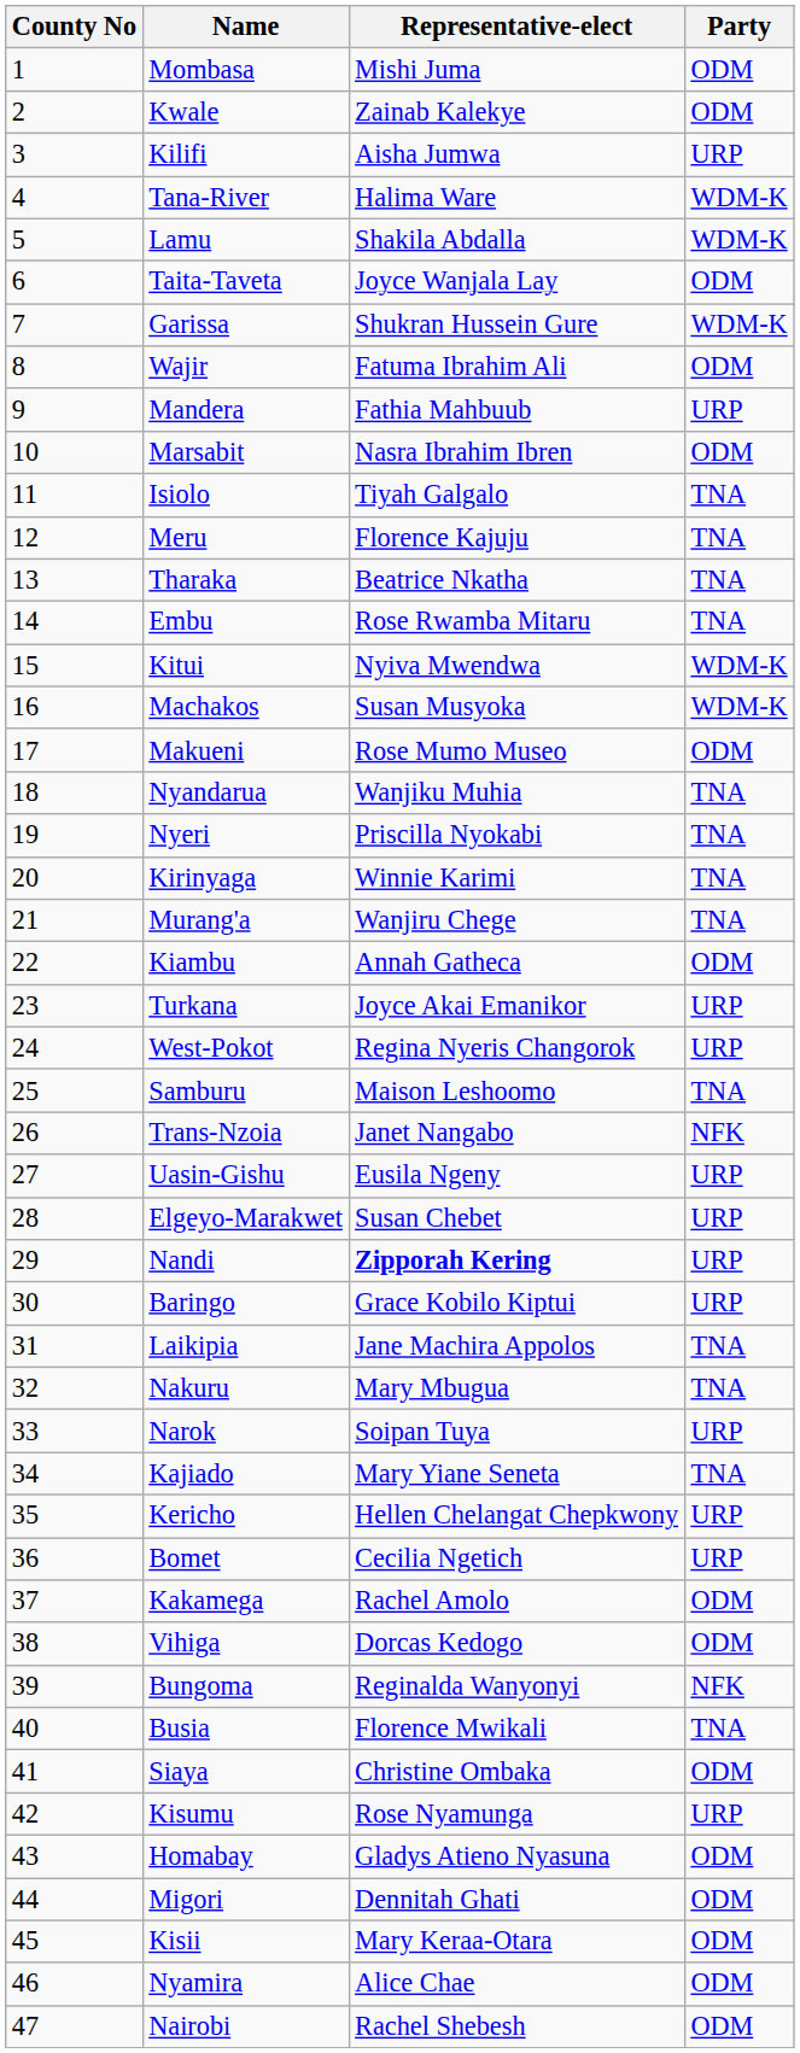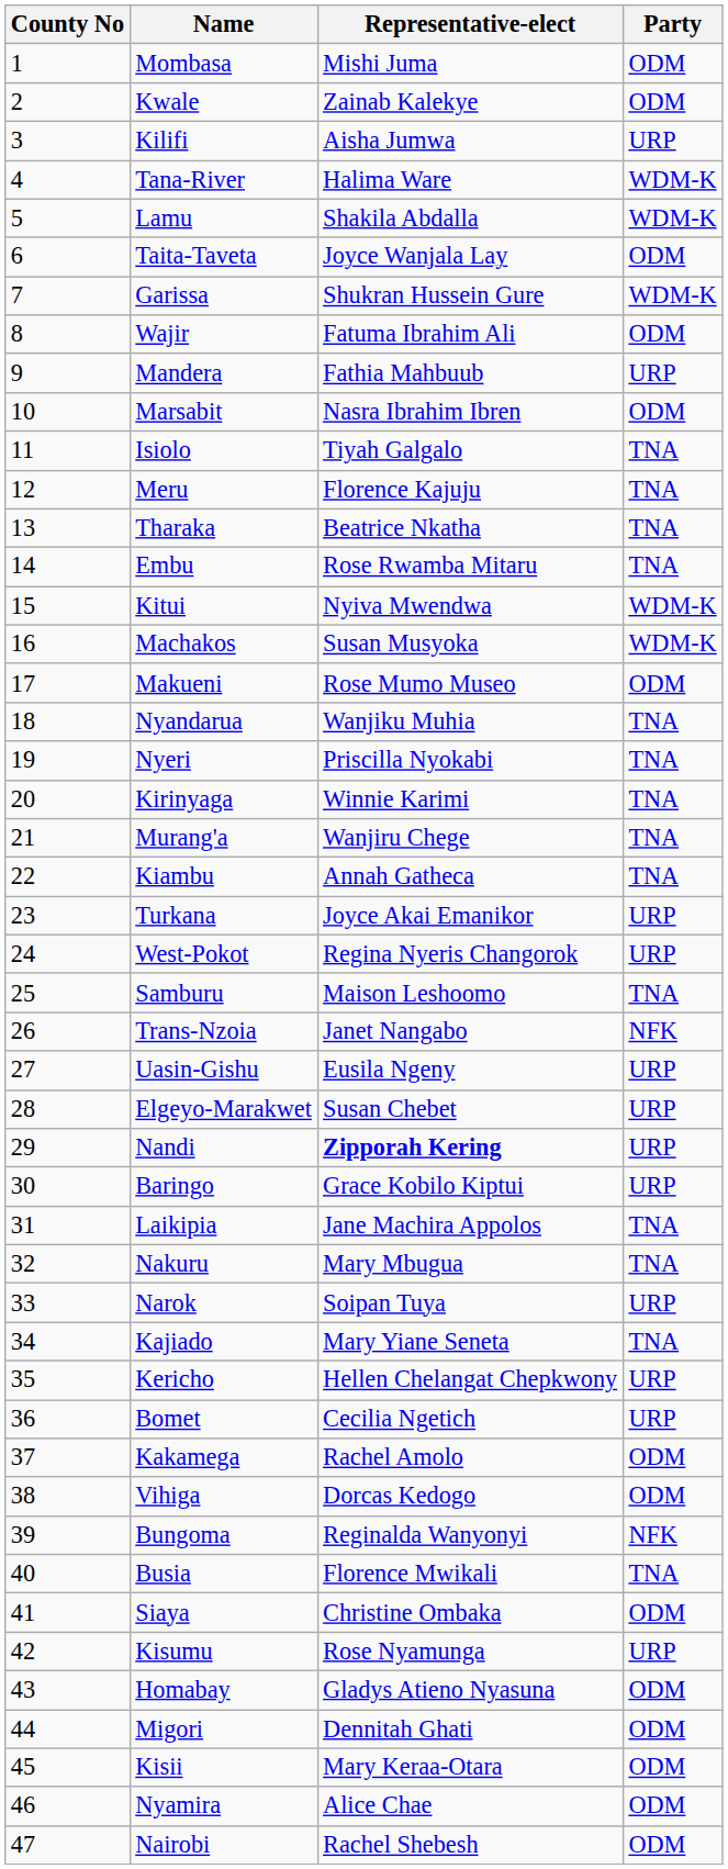Kiambu | Party: ODM -> TNA
